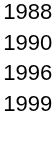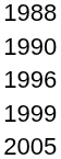+ row: 2005
